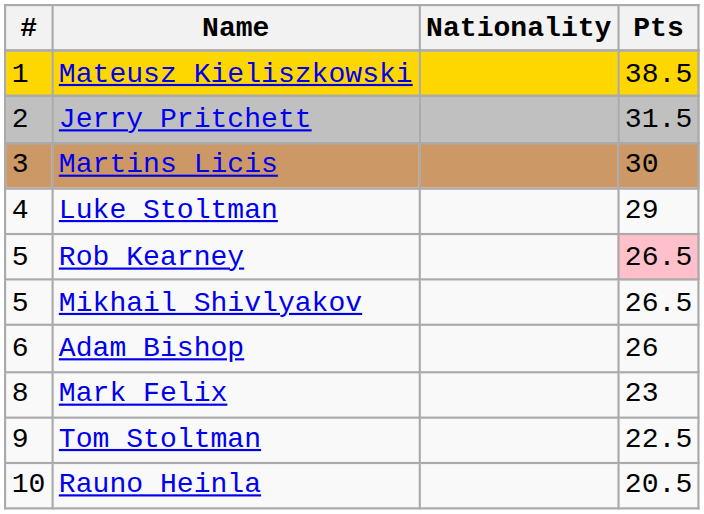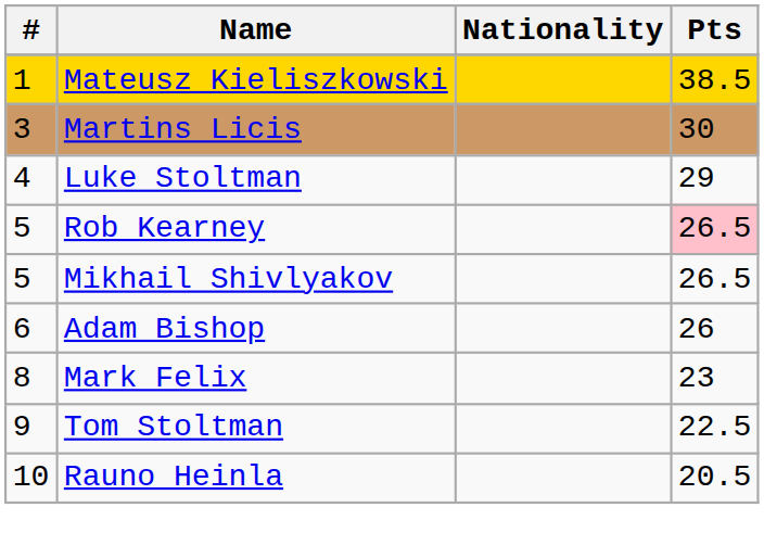- row: 2 | Jerry Pritchett | 31.5
